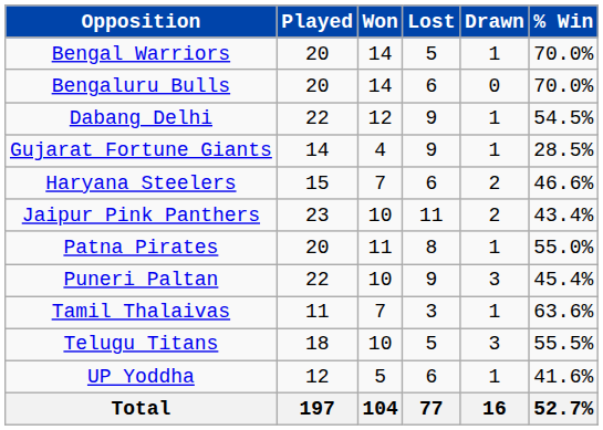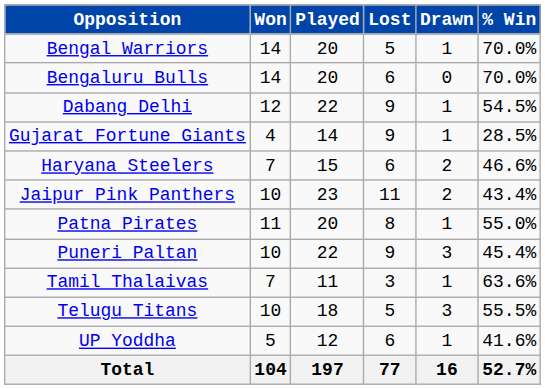columns swapped: Played <-> Won
